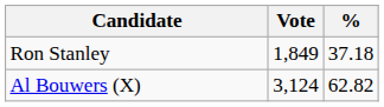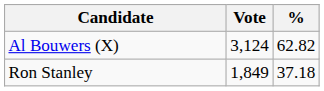rows swapped: Al Bouwers (X) <-> Ron Stanley
